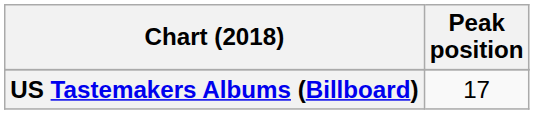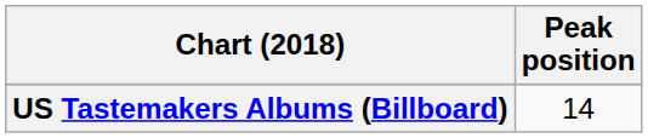US Tastemakers Albums (Billboard) | Peak position: 17 -> 14
